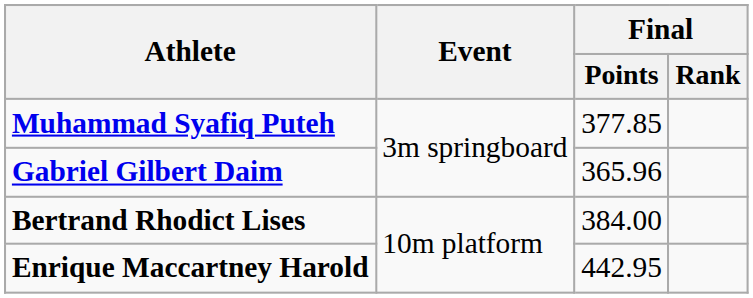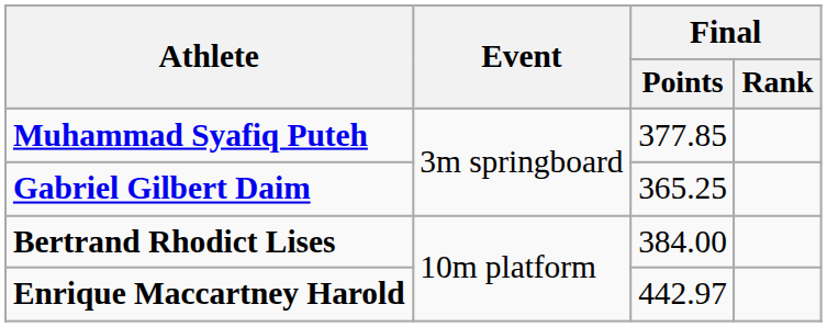Gabriel Gilbert Daim | Final / Points: 365.96 -> 365.25
Enrique Maccartney Harold | Final / Points: 442.95 -> 442.97
